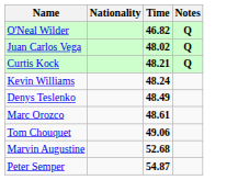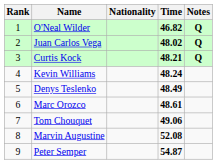+ column: Rank | 1 | 2 | 3 | 4 | 5 | 6 | 7 | 8 | 9
Marvin Augustine | Time: 52.68 -> 52.08
